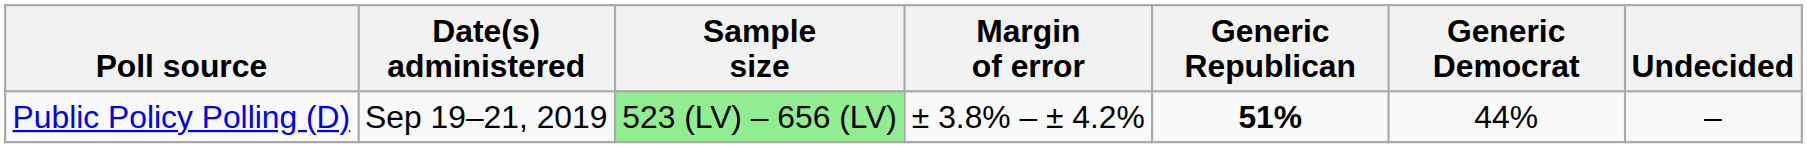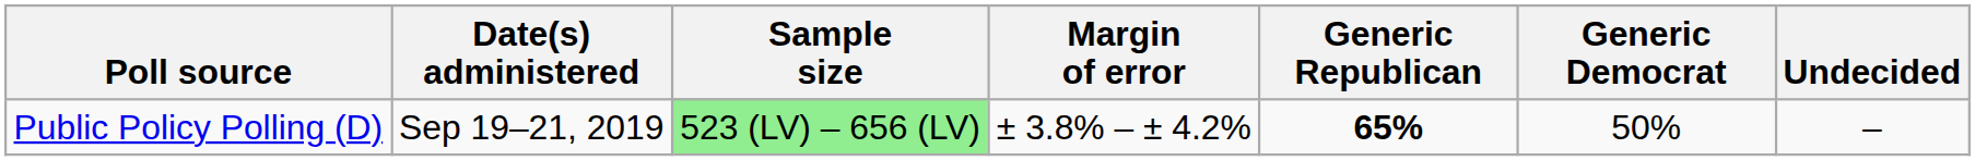Public Policy Polling (D) | Generic Republican: 51% -> 65%
Public Policy Polling (D) | Generic Democrat: 44% -> 50%
